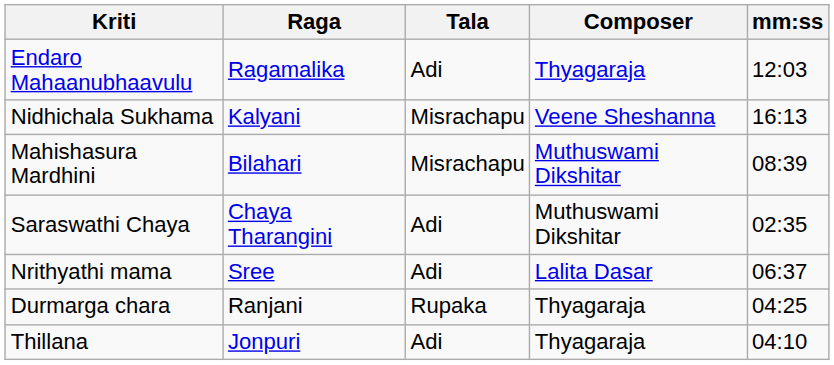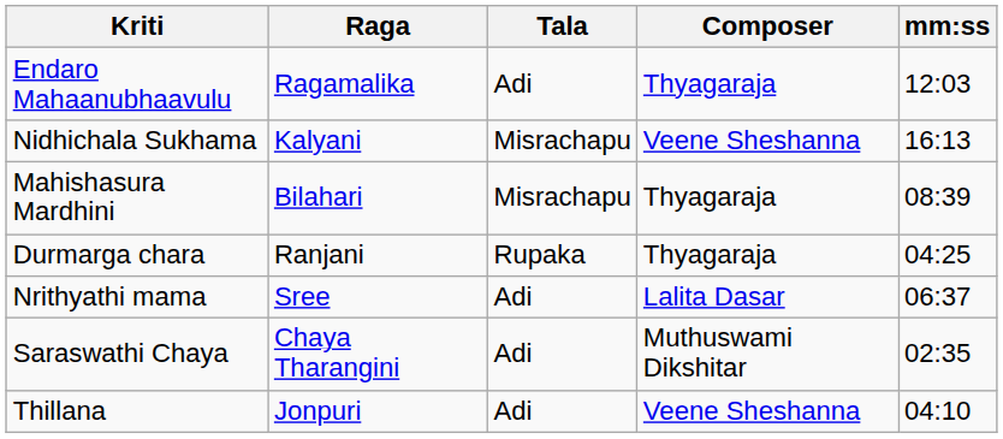Mahishasura Mardhini | Composer: Muthuswami Dikshitar -> Thyagaraja
rows swapped: Durmarga chara <-> Saraswathi Chaya
Thillana | Composer: Thyagaraja -> Veene Sheshanna
